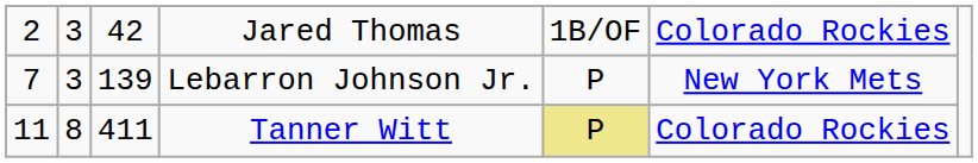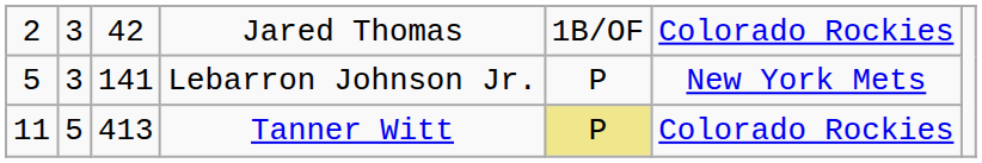Lebarron Johnson Jr. | column 1: 7 -> 5
Lebarron Johnson Jr. | column 3: 139 -> 141
Tanner Witt | column 2: 8 -> 5
Tanner Witt | column 3: 411 -> 413
